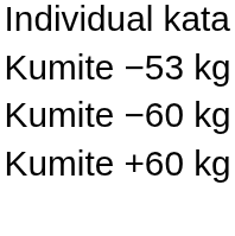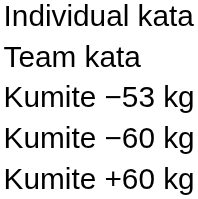+ row: Team kata
